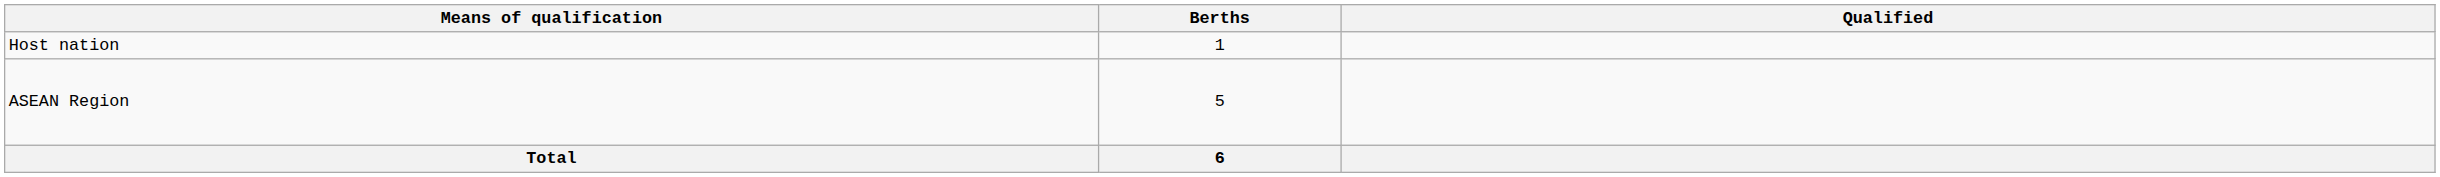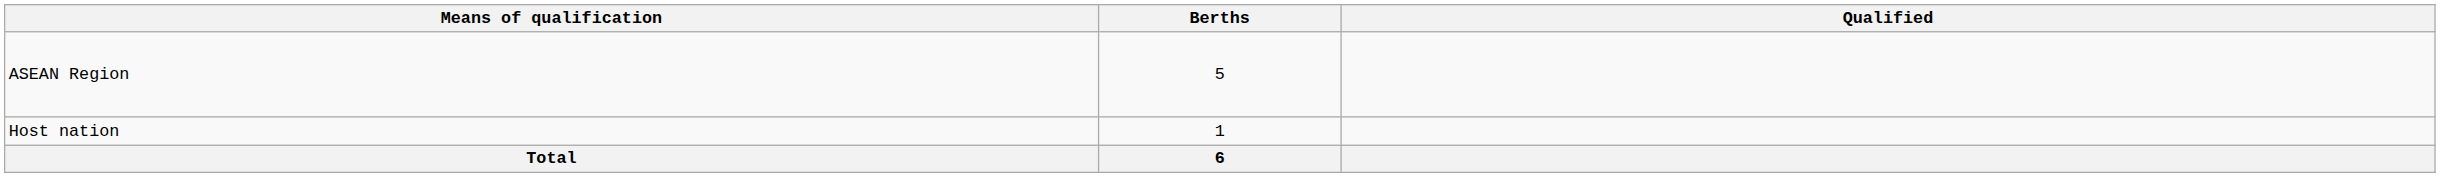rows swapped: Host nation <-> ASEAN Region
